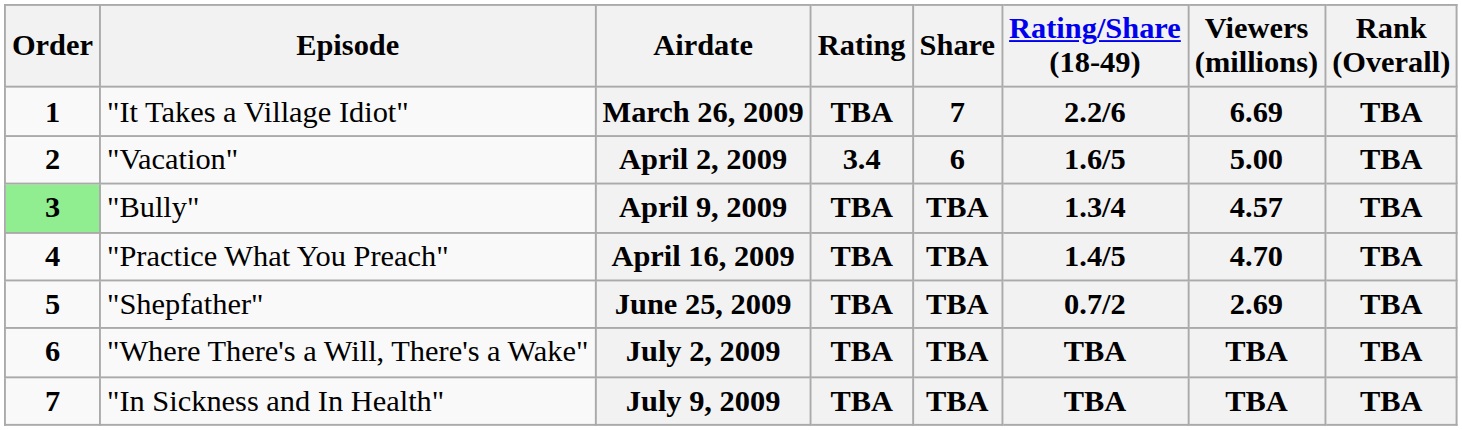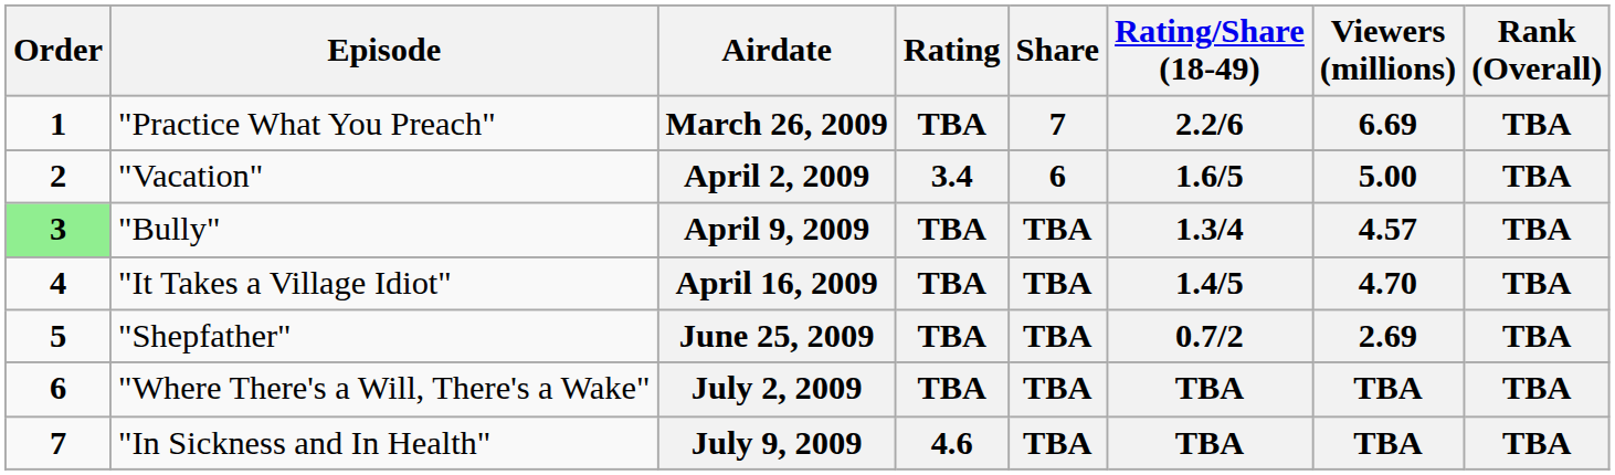March 26, 2009 | Episode: "It Takes a Village Idiot" -> "Practice What You Preach"
April 16, 2009 | Episode: "Practice What You Preach" -> "It Takes a Village Idiot"
July 9, 2009 | Rating: TBA -> 4.6
